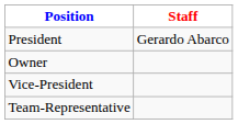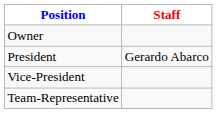rows swapped: Owner <-> President
